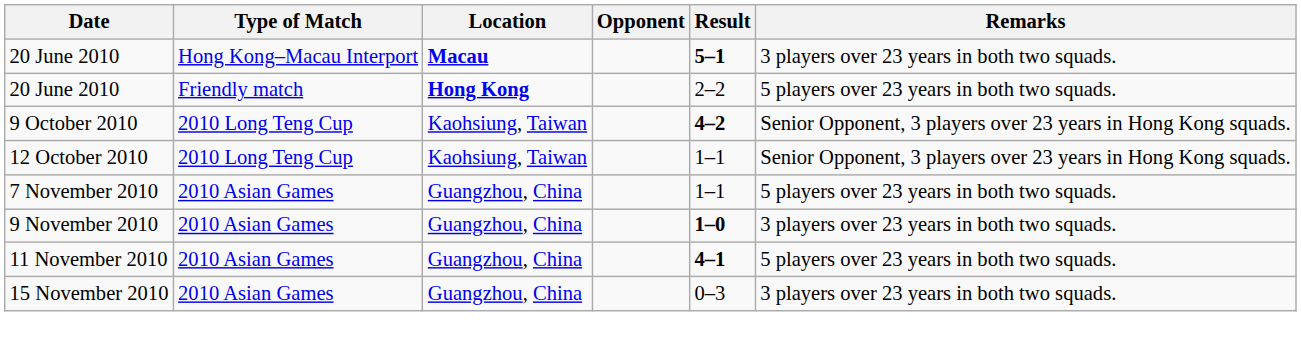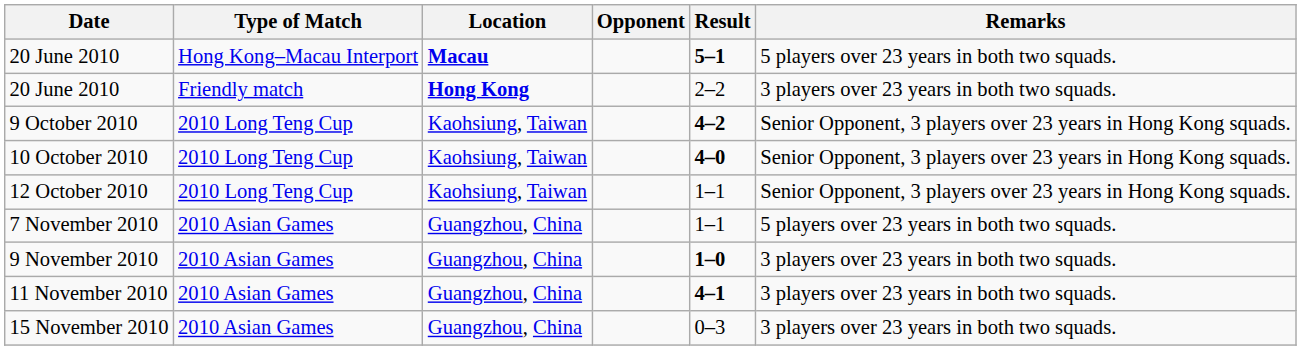20 June 2010 / Hong Kong–Macau Interport | Remarks: 3 players over 23 years in both two squads. -> 5 players over 23 years in both two squads.
20 June 2010 / Friendly match | Remarks: 5 players over 23 years in both two squads. -> 3 players over 23 years in both two squads.
+ row: 10 October 2010 | 2010 Long Teng Cup | Kaohsiung, Taiwan | 4–0 | Senior Opponent, 3 players over 23 years in Hong Kong squads.
11 November 2010 | Remarks: 5 players over 23 years in both two squads. -> 3 players over 23 years in both two squads.
